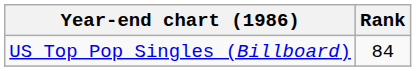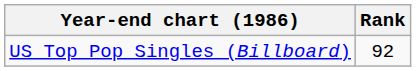US Top Pop Singles (Billboard) | Rank: 84 -> 92
